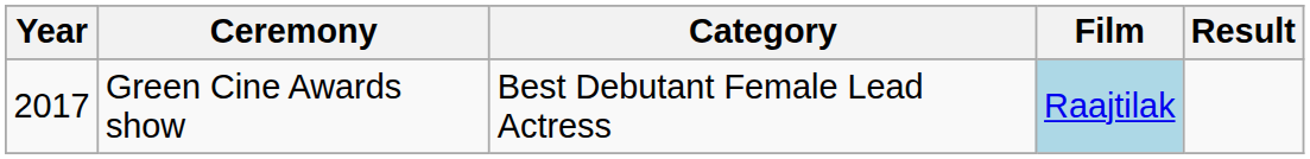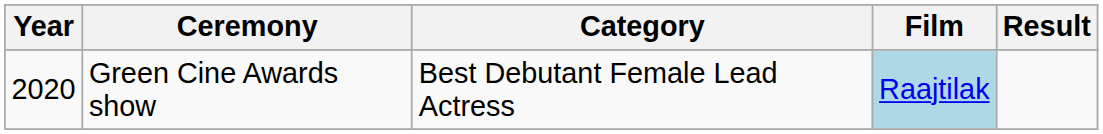Green Cine Awards show | Year: 2017 -> 2020
